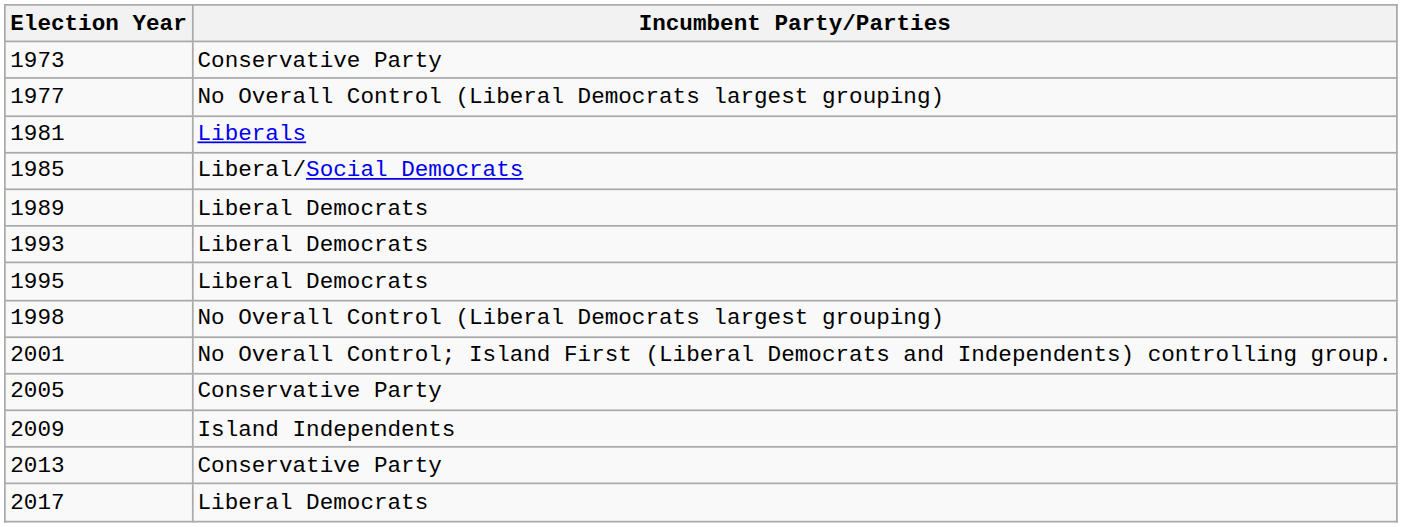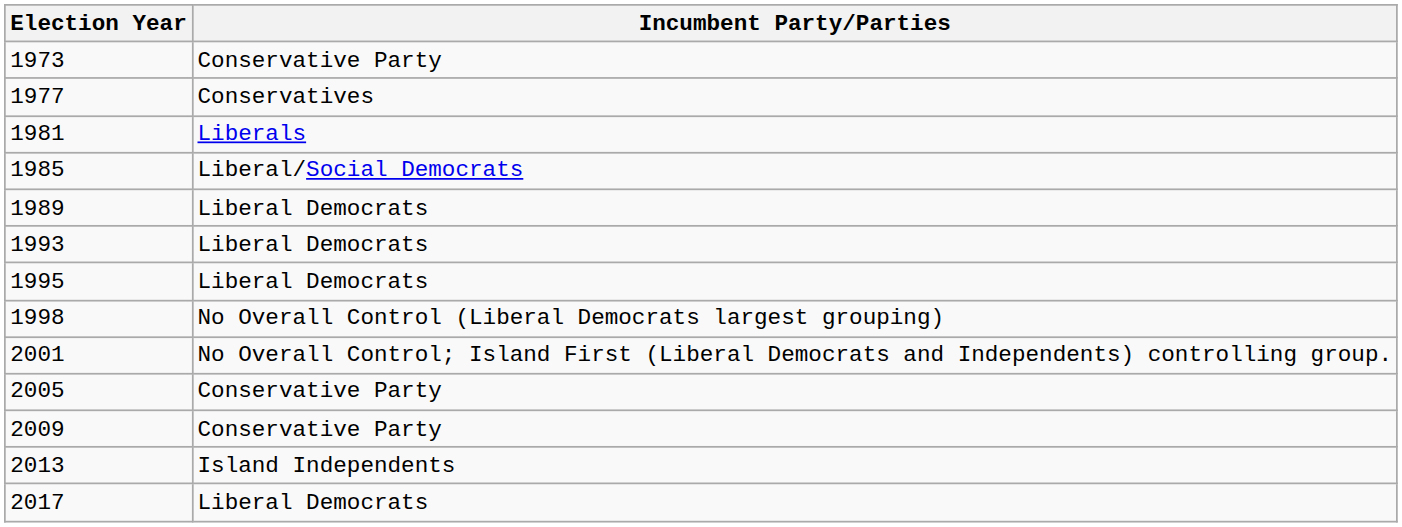1977 | Incumbent Party/Parties: No Overall Control (Liberal Democrats largest grouping) -> Conservatives
2009 | Incumbent Party/Parties: Island Independents -> Conservative Party
2013 | Incumbent Party/Parties: Conservative Party -> Island Independents
